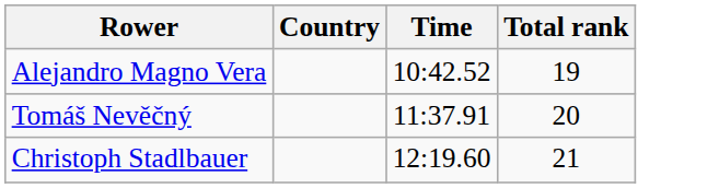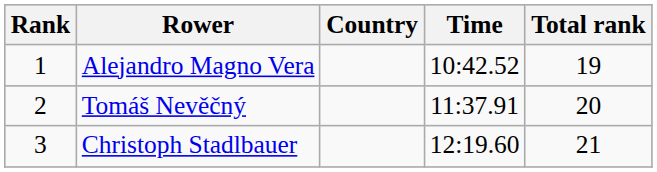+ column: Rank | 1 | 2 | 3
